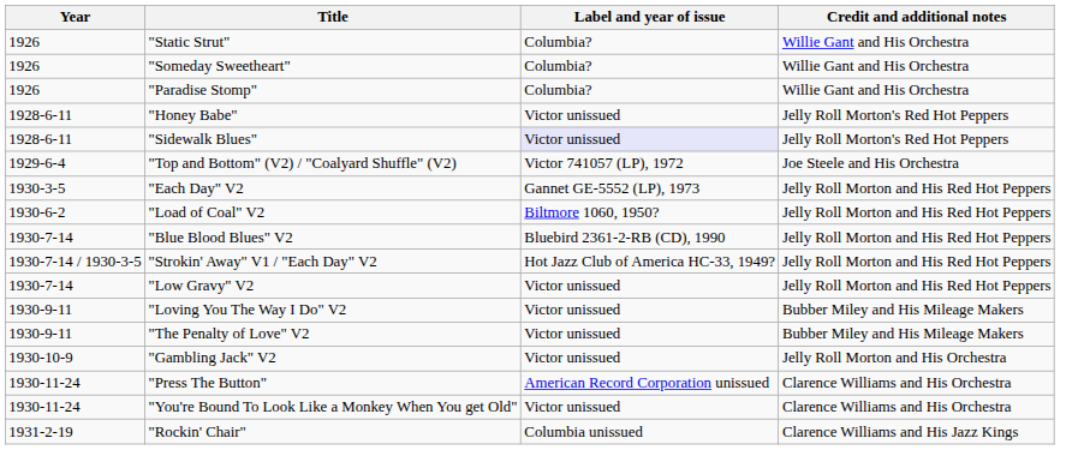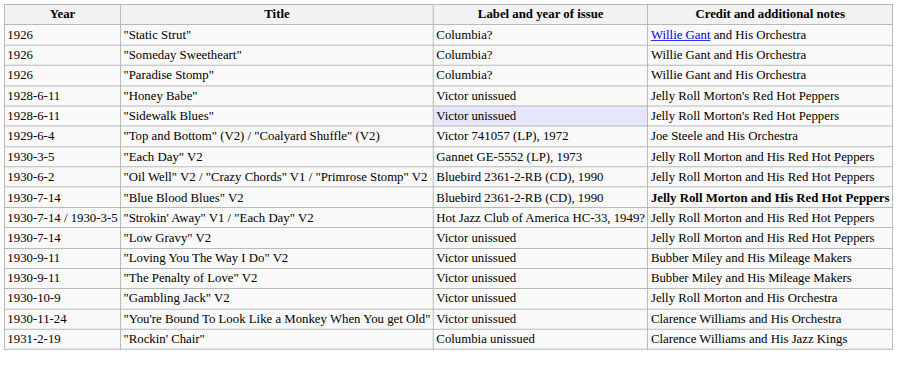+ row: 1930-6-2 | "Oil Well" V2 / "Crazy Chords" V1 / "Primrose Stomp" V2 | Bluebird 2361-2-RB (CD), 1990 | Jelly Roll Morton and His Red Hot Peppers
- row: 1930-6-2 | "Load of Coal" V2 | Biltmore 1060, 1950? | Jelly Roll Morton and His Red Hot Peppers
"Blue Blood Blues" V2 | Credit and additional notes: normal -> bold
- row: 1930-11-24 | "Press The Button" | American Record Corporation unissued | Clarence Williams and His Orchestra
